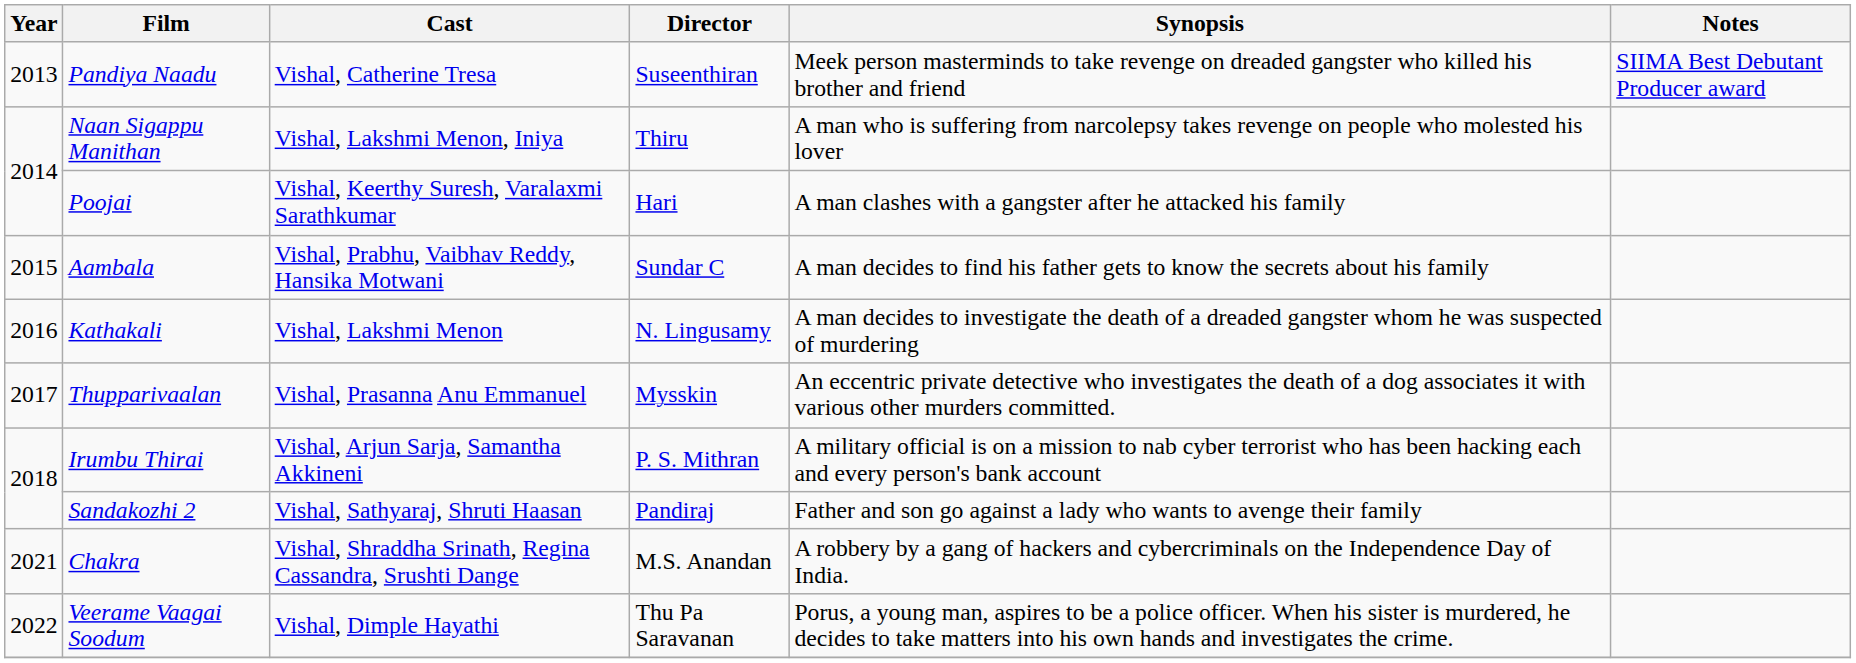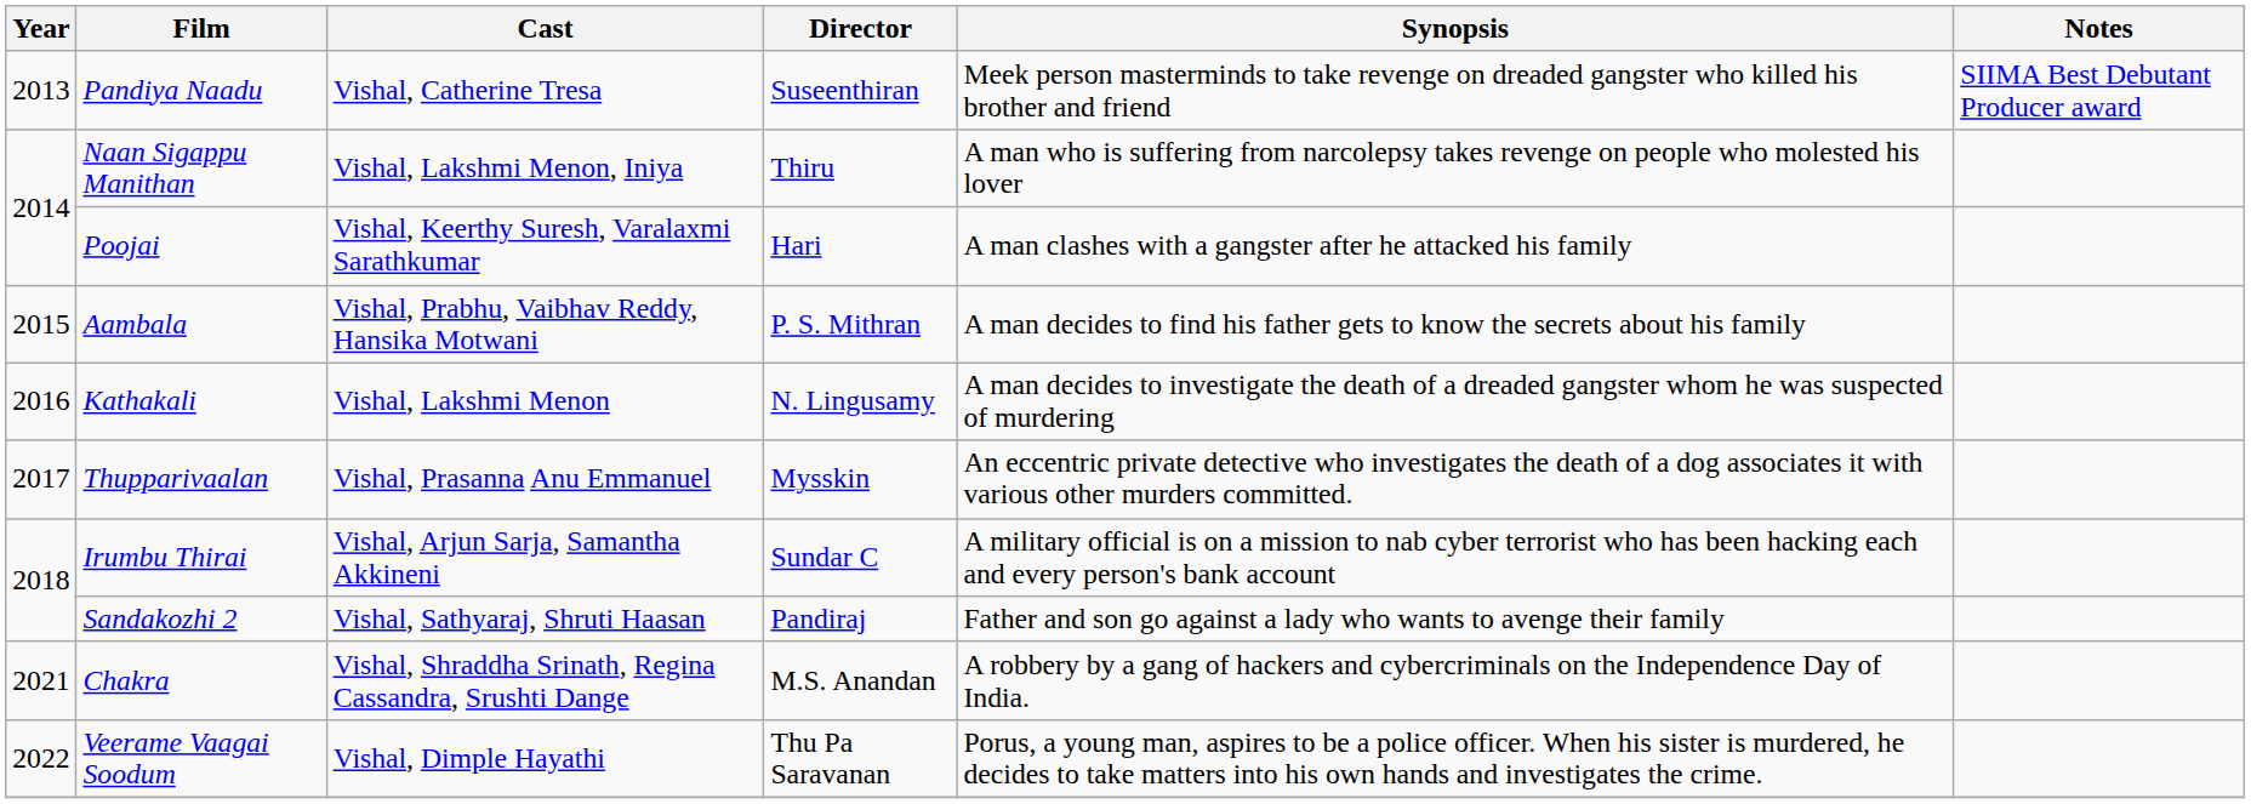Aambala | Director: Sundar C -> P. S. Mithran
Irumbu Thirai | Director: P. S. Mithran -> Sundar C
